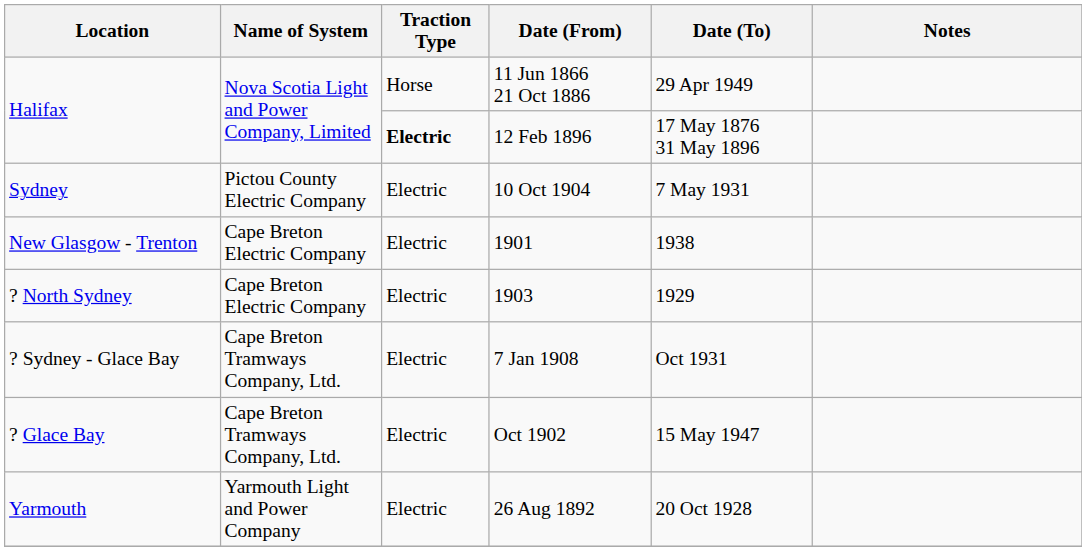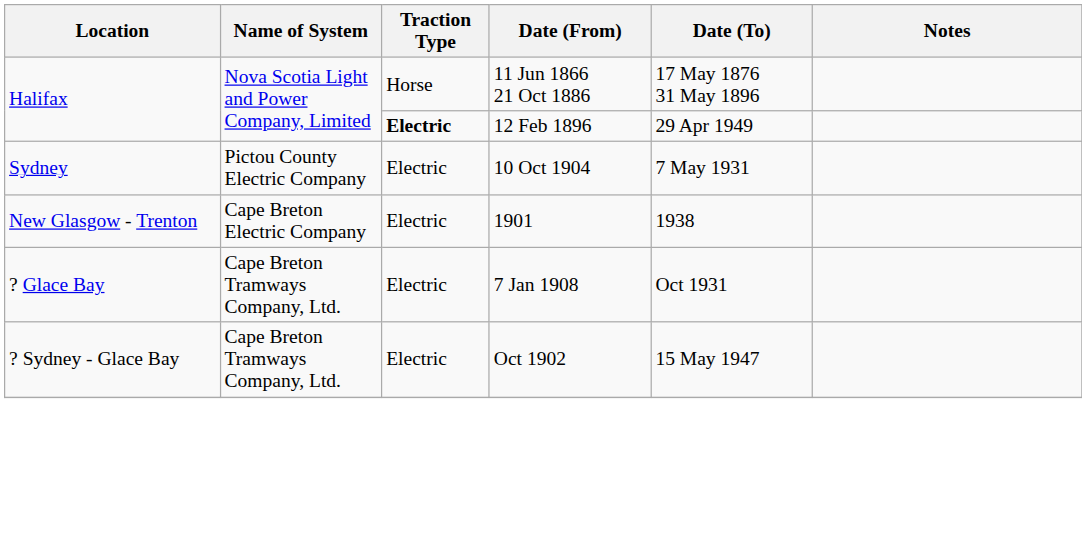11 Jun 1866 21 Oct 1886 | Date (To): 29 Apr 1949 -> 17 May 1876 31 May 1896
12 Feb 1896 | Date (To): 17 May 1876 31 May 1896 -> 29 Apr 1949
- row: ? North Sydney | Cape Breton Electric Company | Electric | 1903 | 1929
7 Jan 1908 | Location: ? Sydney - Glace Bay -> ? Glace Bay
Oct 1902 | Location: ? Glace Bay -> ? Sydney - Glace Bay
- row: Yarmouth | Yarmouth Light and Power Company | Electric | 26 Aug 1892 | 20 Oct 1928
